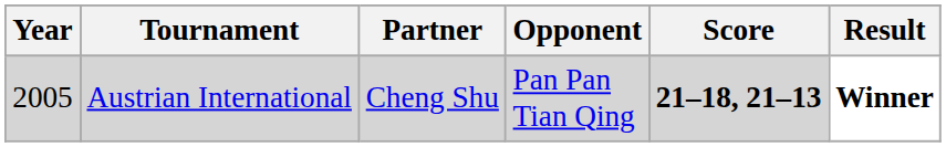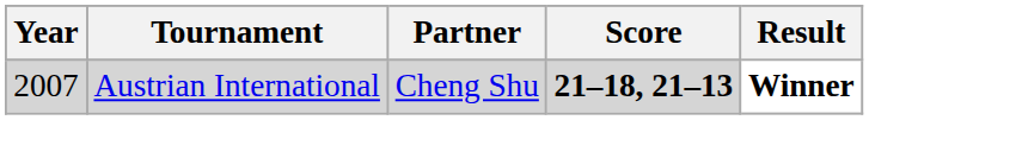- column: Opponent | Pan Pan Tian Qing
Austrian International | Year: 2005 -> 2007
